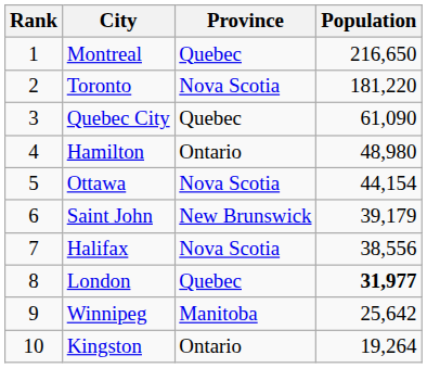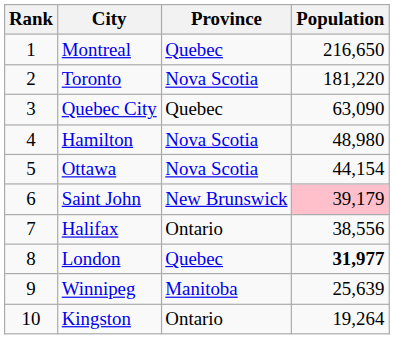Quebec City | Population: 61,090 -> 63,090
Hamilton | Province: Ontario -> Nova Scotia
Saint John | Population: no background -> pink background
Halifax | Province: Nova Scotia -> Ontario
Winnipeg | Population: 25,642 -> 25,639
